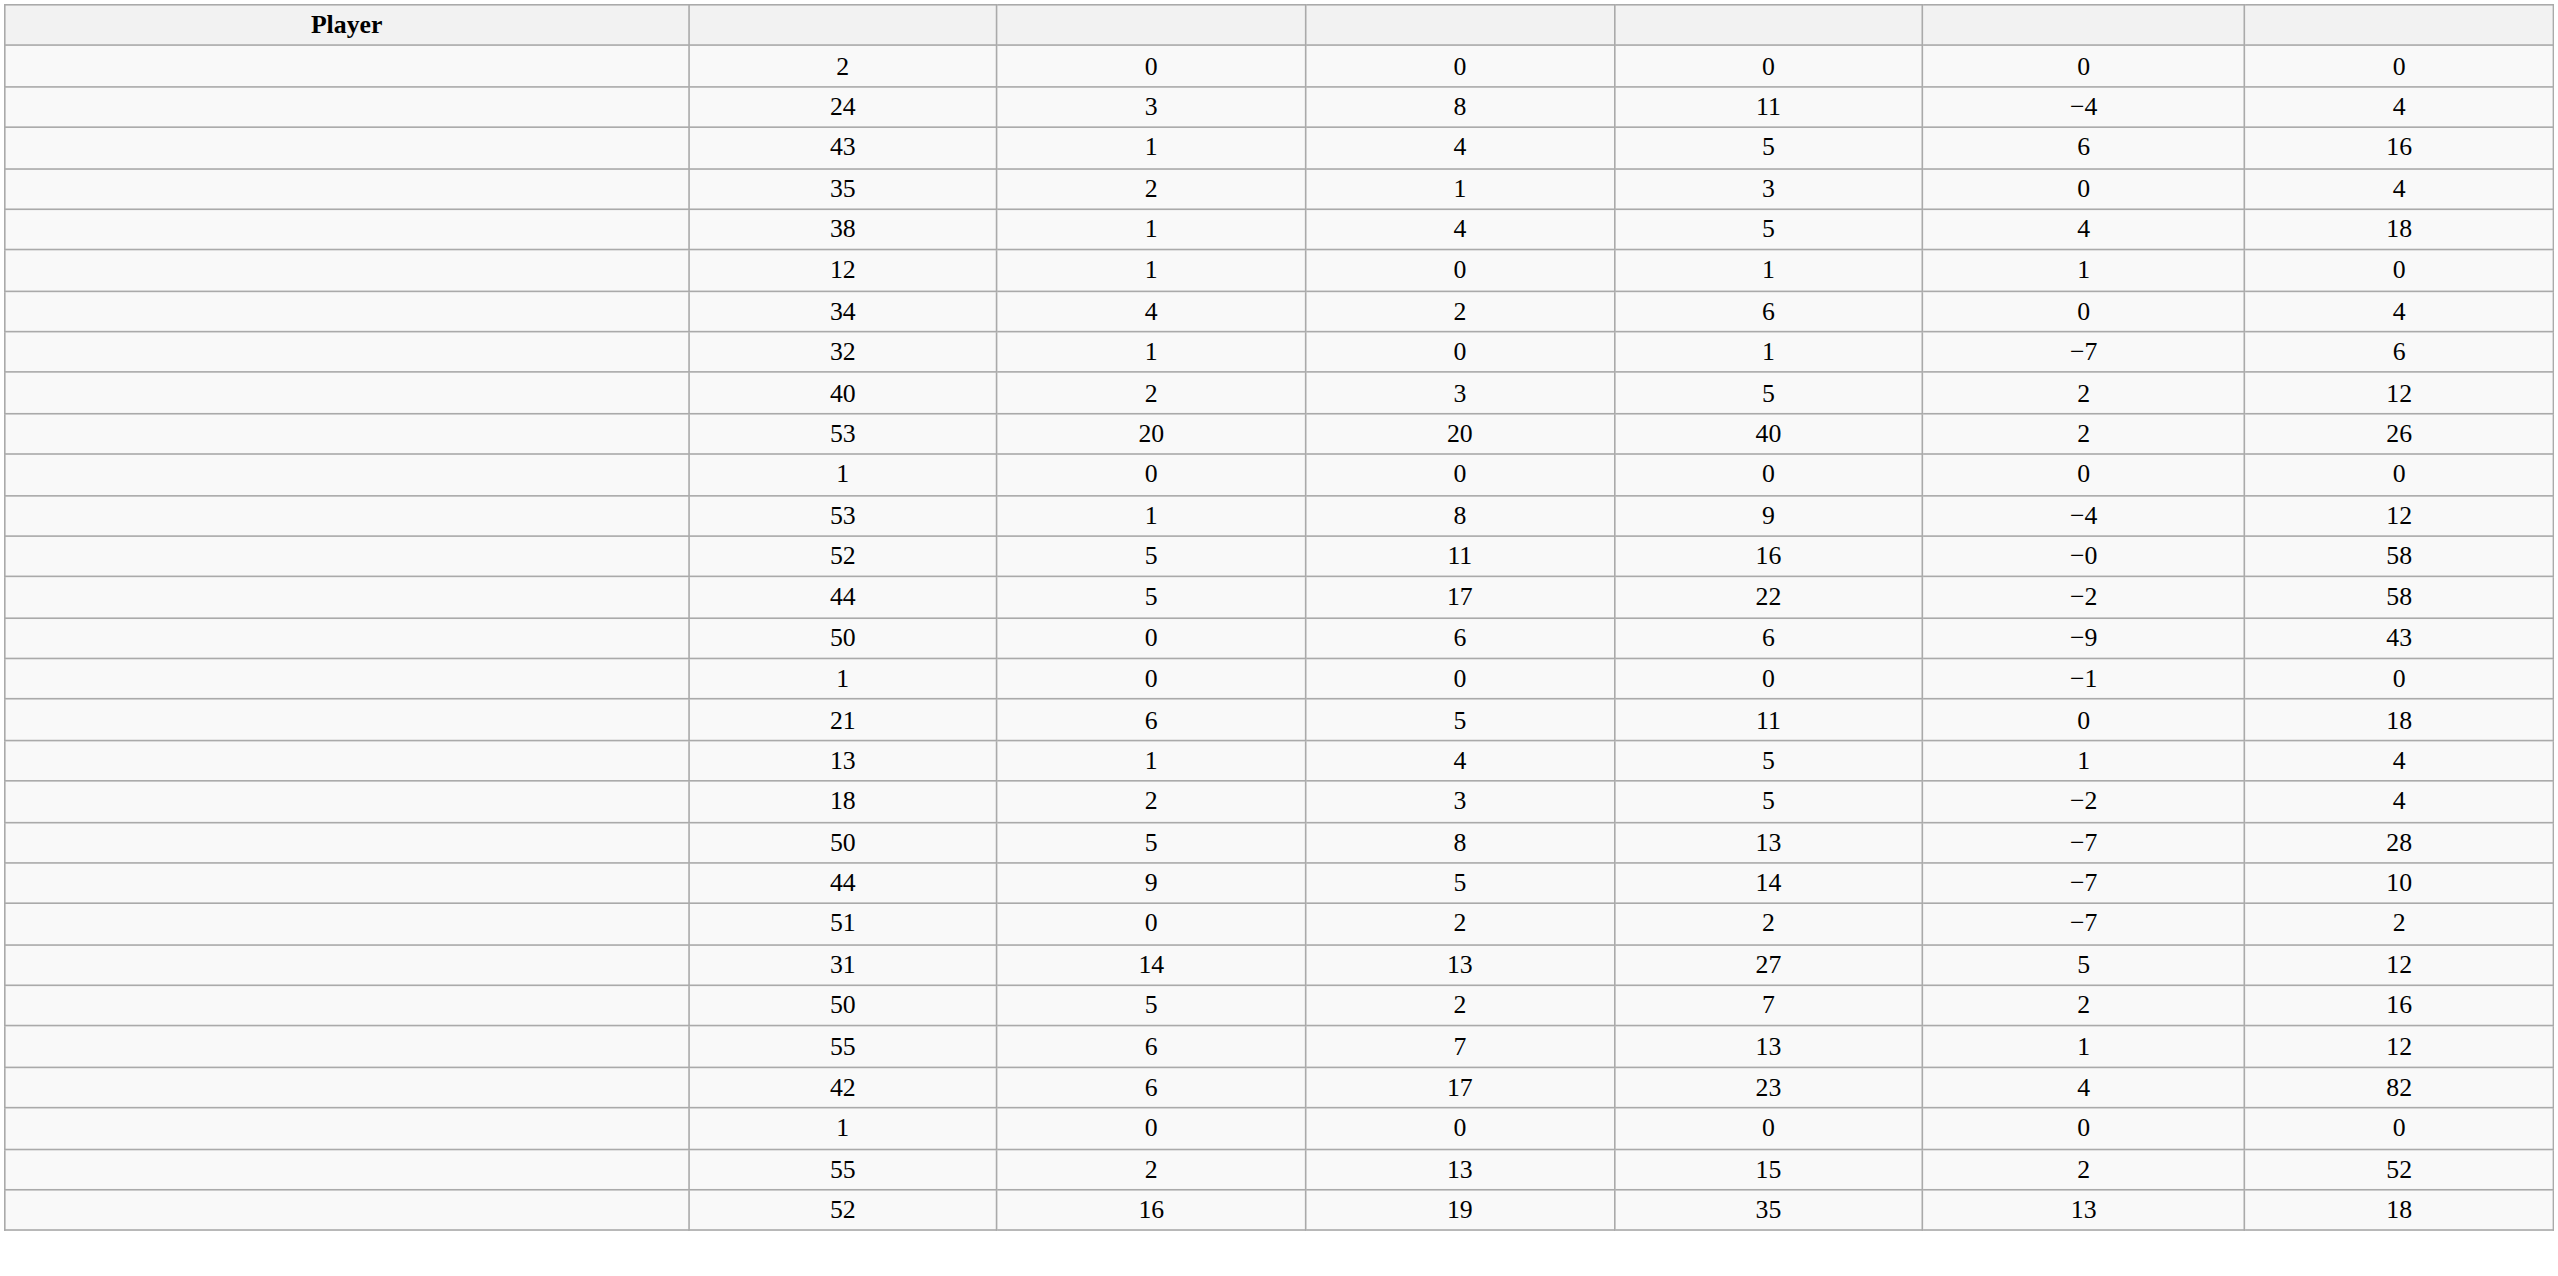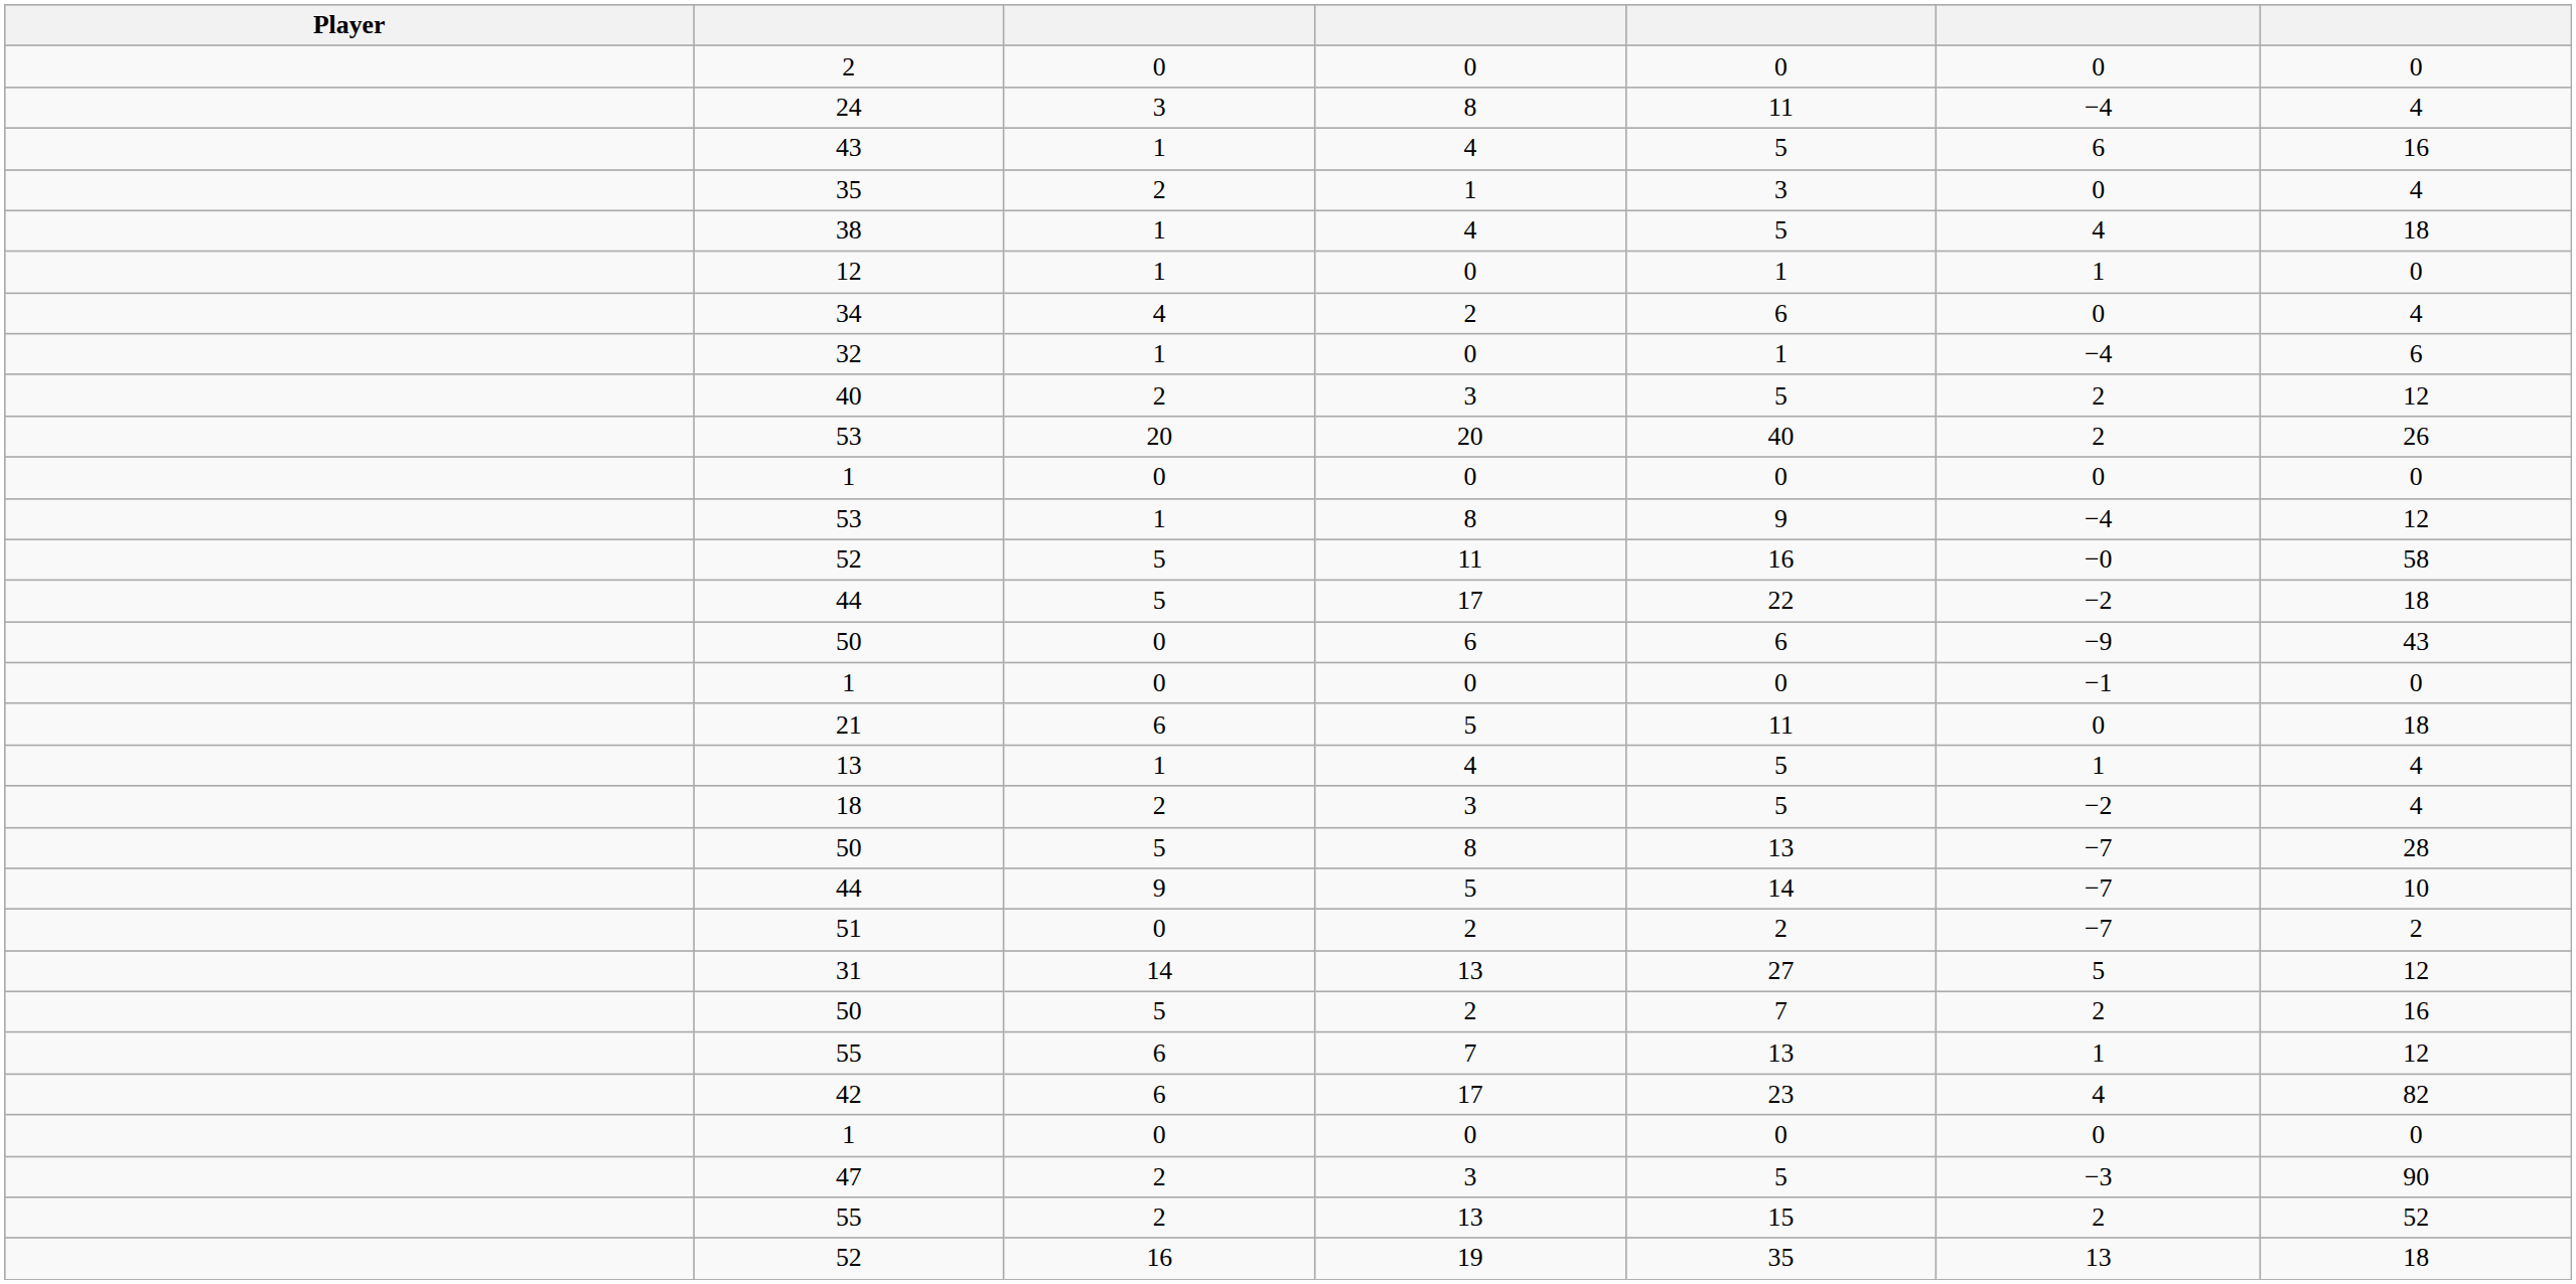32 | column 6: −7 -> −4
44 / 17 | column 7: 58 -> 18
+ row: 47 | 2 | 3 | 5 | −3 | 90
